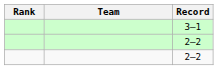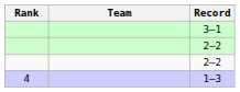+ row: 4 | 1–3
